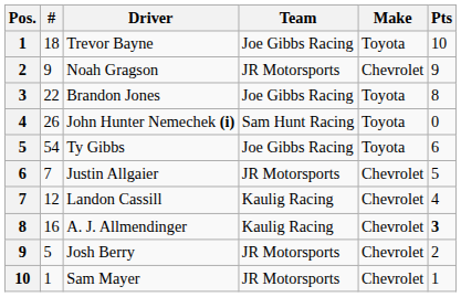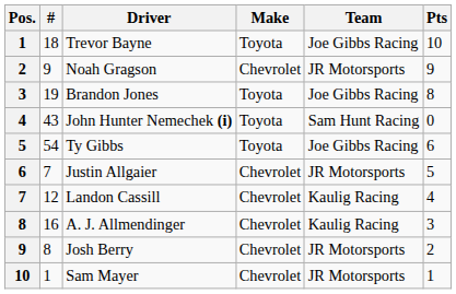columns swapped: Team <-> Make
Brandon Jones | #: 22 -> 19
John Hunter Nemechek (i) | #: 26 -> 43
A. J. Allmendinger | Pts: bold -> normal
Josh Berry | #: 5 -> 8
